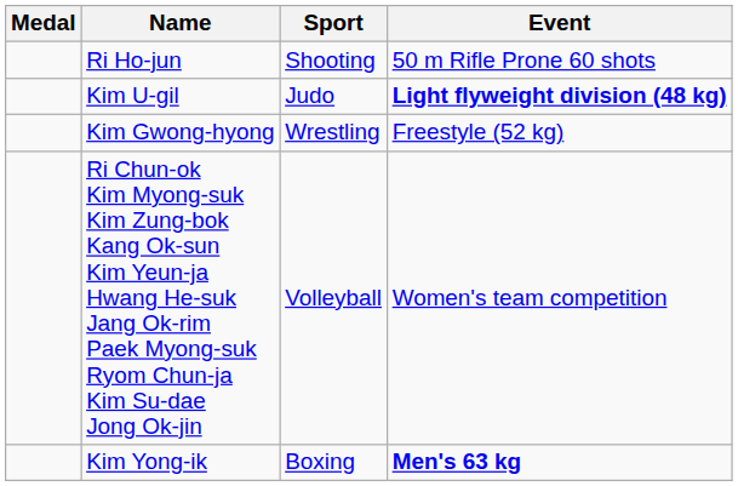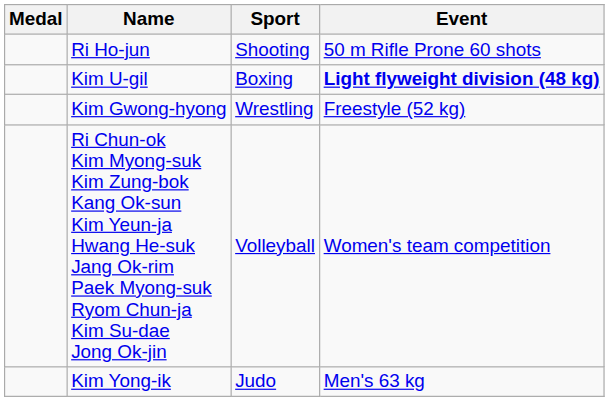Kim U-gil | Sport: Judo -> Boxing
Kim Yong-ik | Sport: Boxing -> Judo
Kim Yong-ik | Event: bold -> normal
